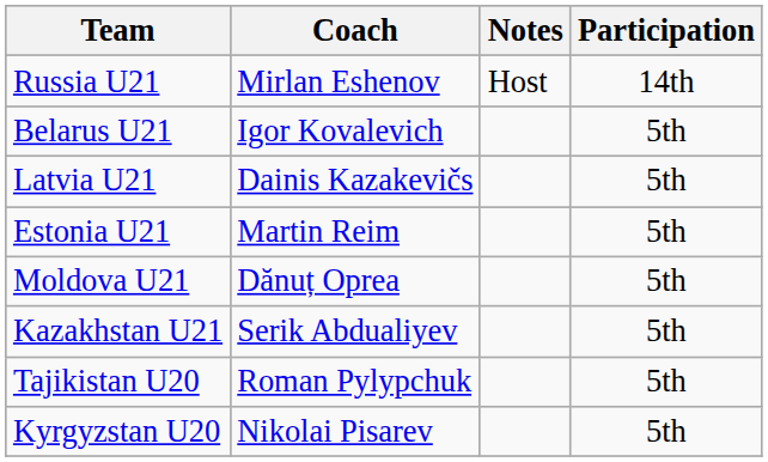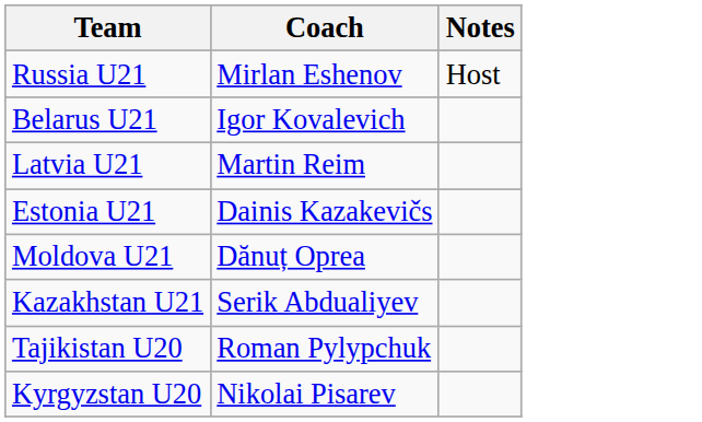- column: Participation | 14th | 5th | 5th | 5th | 5th | 5th | 5th | 5th
Latvia U21 | Coach: Dainis Kazakevičs -> Martin Reim
Estonia U21 | Coach: Martin Reim -> Dainis Kazakevičs
